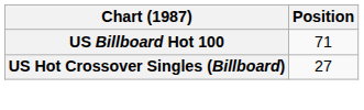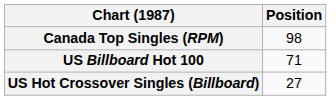+ row: Canada Top Singles (RPM) | 98
